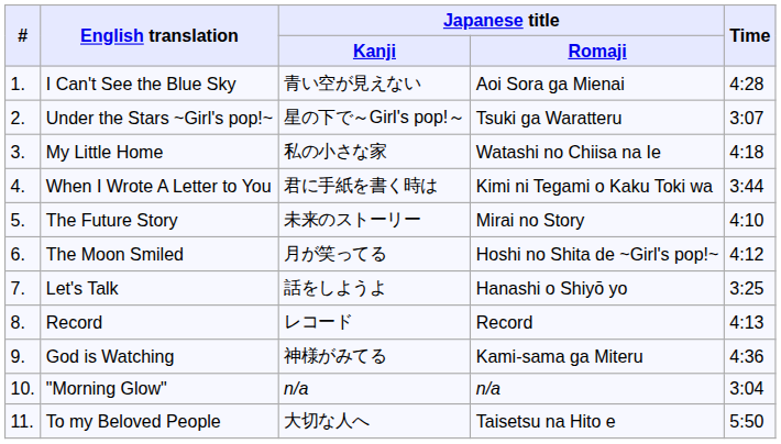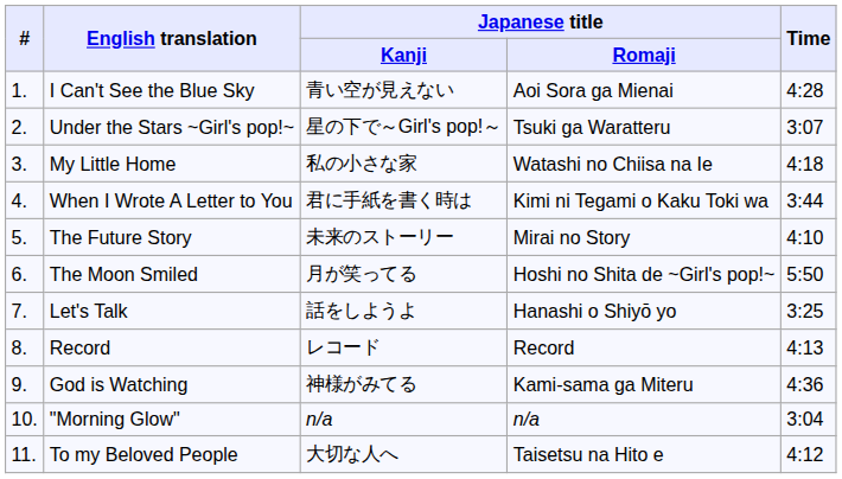The Moon Smiled | Time: 4:12 -> 5:50
To my Beloved People | Time: 5:50 -> 4:12
